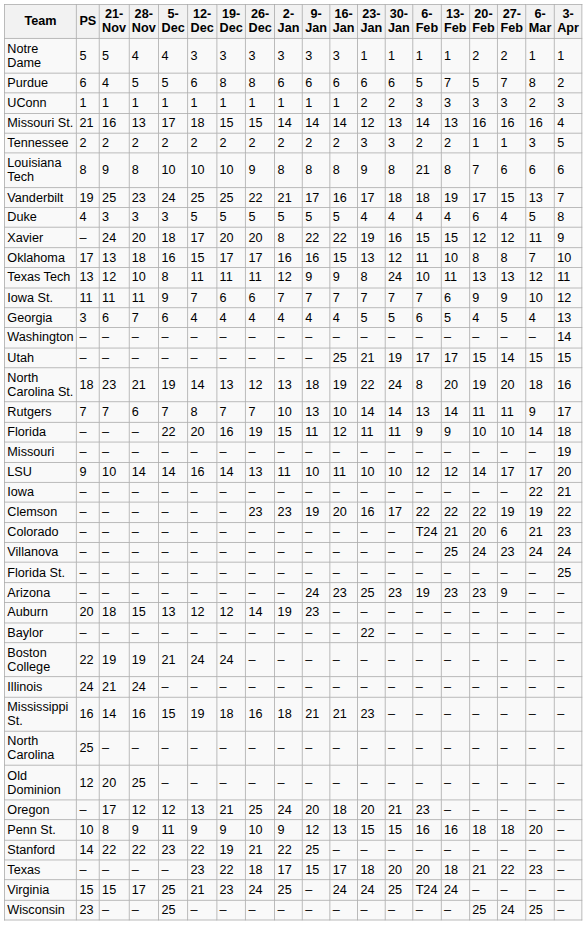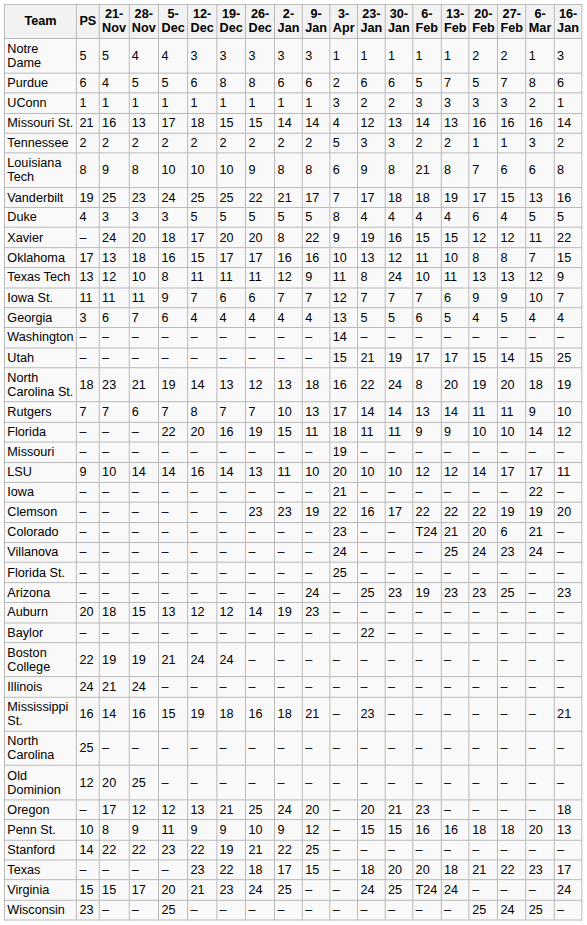columns swapped: 16-Jan <-> 3-Apr
Arizona | 27-Feb: 9 -> 25
Virginia | 5-Dec: 25 -> 20
